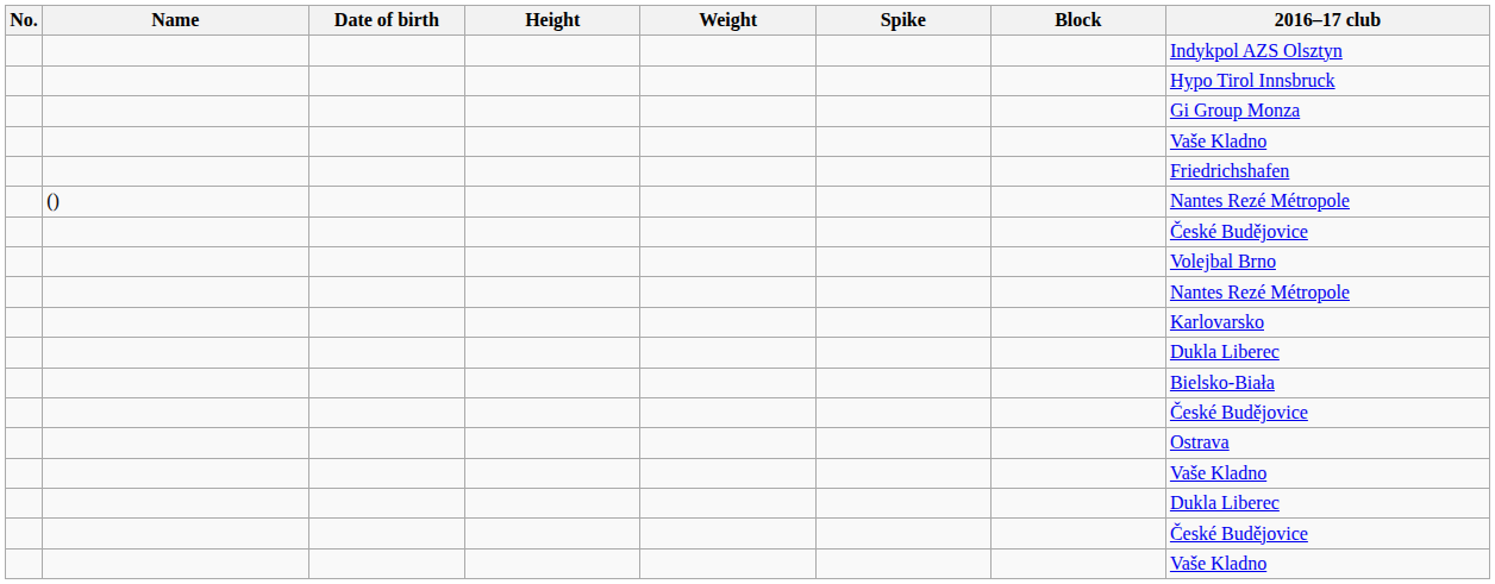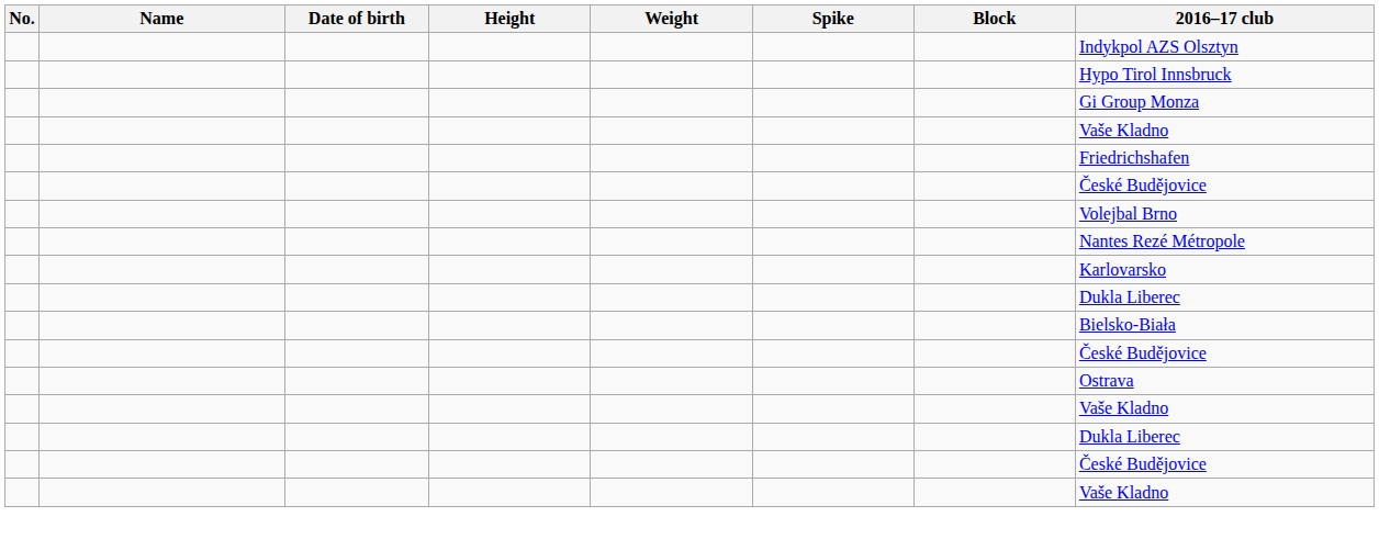- row: () | Nantes Rezé Métropole
